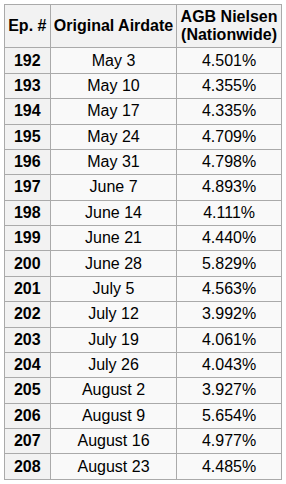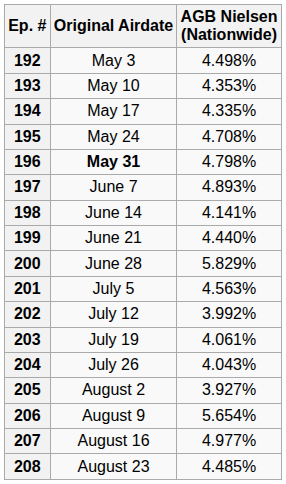192 | AGB Nielsen (Nationwide): 4.501% -> 4.498%
193 | AGB Nielsen (Nationwide): 4.355% -> 4.353%
195 | AGB Nielsen (Nationwide): 4.709% -> 4.708%
196 | Original Airdate: normal -> bold
198 | AGB Nielsen (Nationwide): 4.111% -> 4.141%
